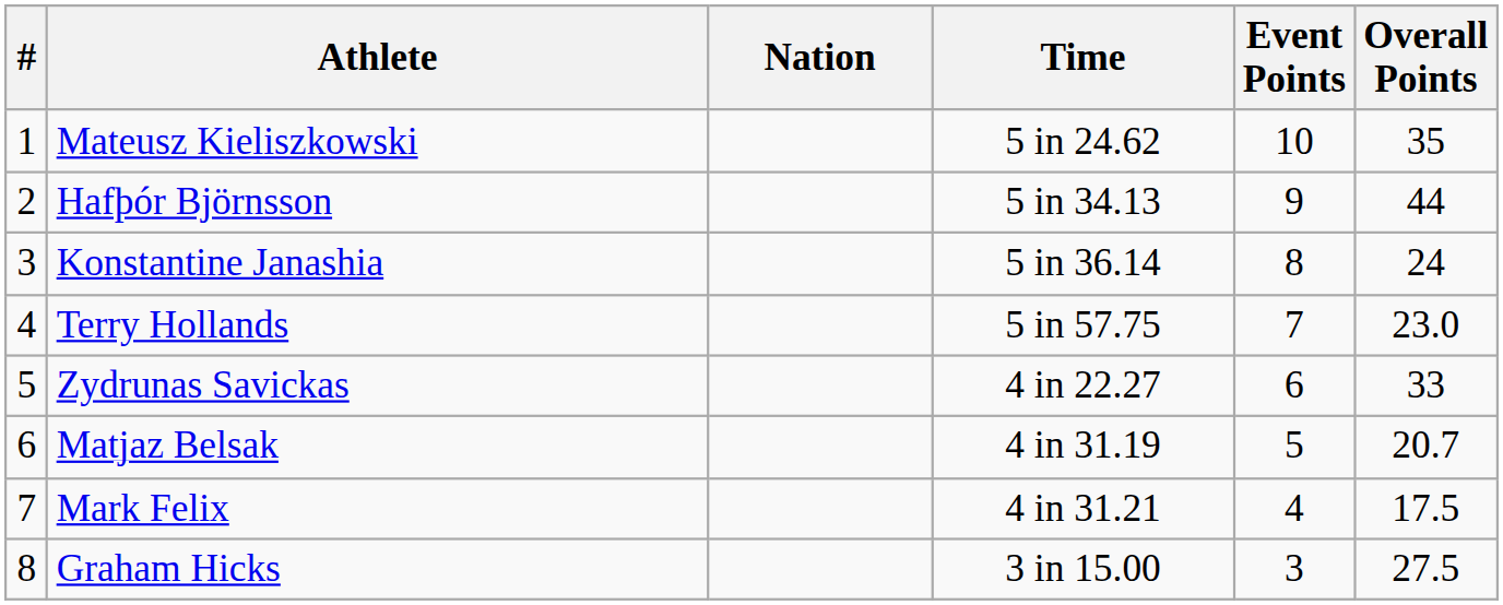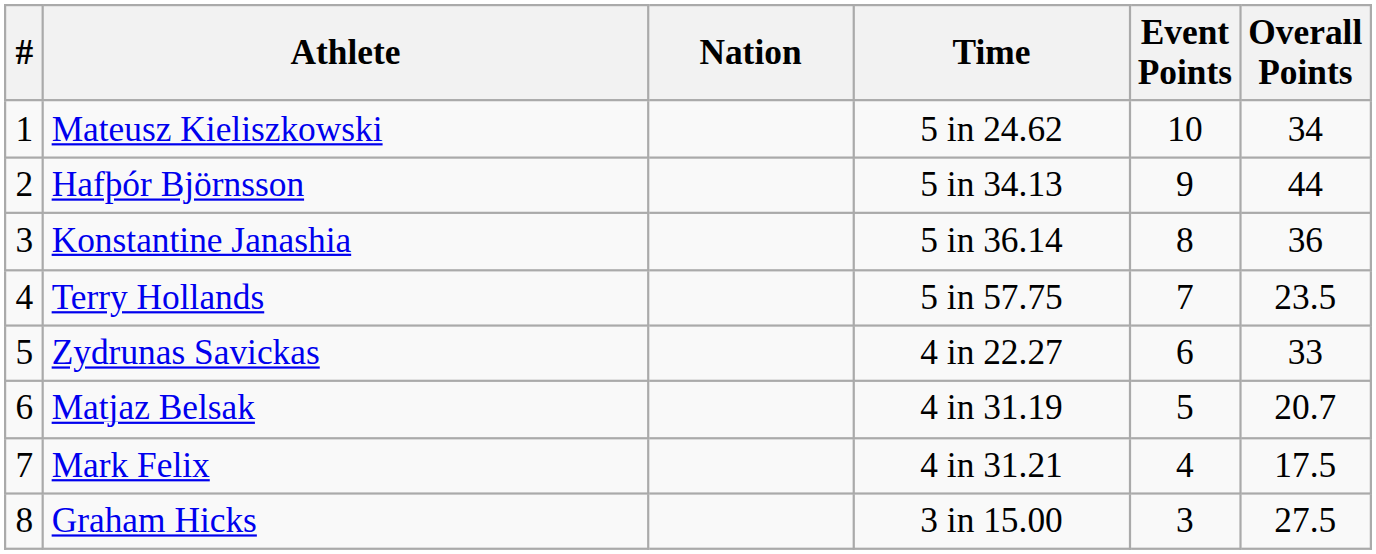Mateusz Kieliszkowski | Overall Points: 35 -> 34
Konstantine Janashia | Overall Points: 24 -> 36
Terry Hollands | Overall Points: 23.0 -> 23.5
